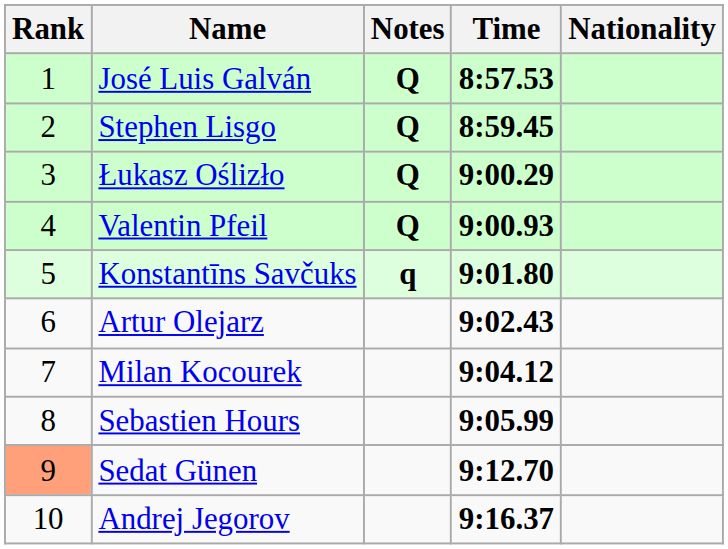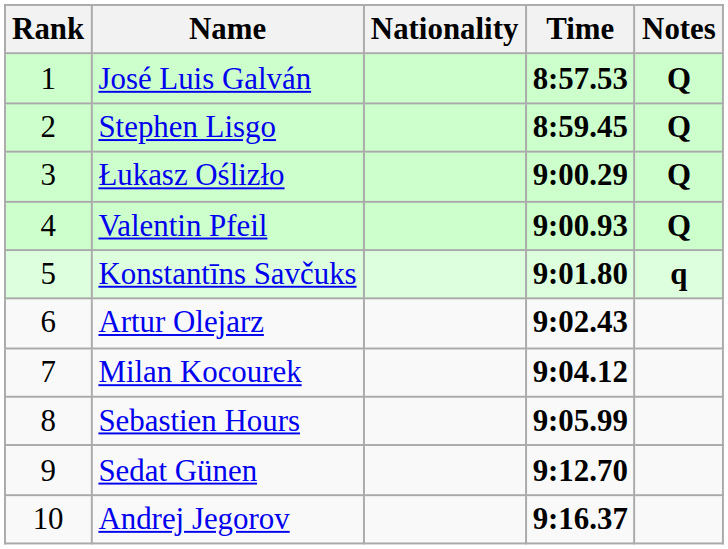columns swapped: Nationality <-> Notes
Sedat Günen | Rank: lightsalmon background -> no background
